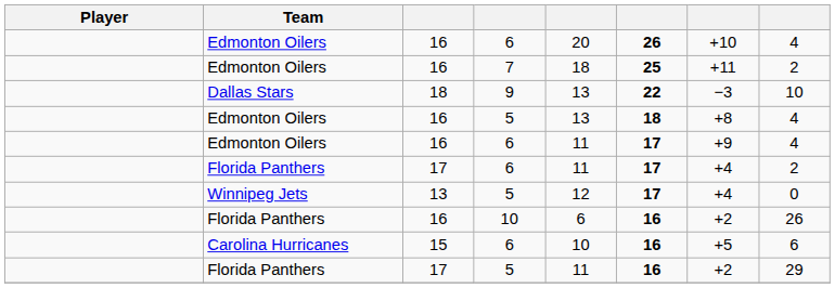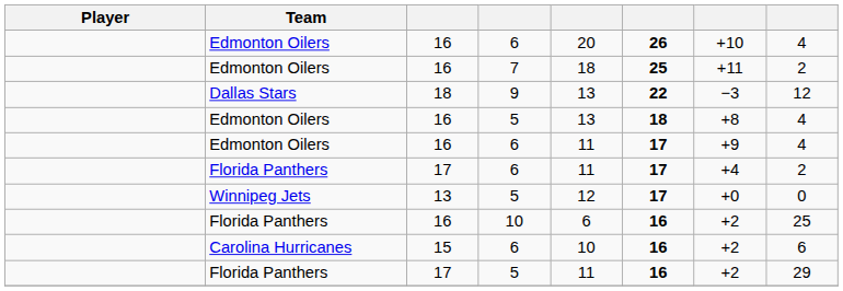Dallas Stars | column 8: 10 -> 12
Winnipeg Jets | column 7: +4 -> +0
Florida Panthers / 10 | column 8: 26 -> 25
Carolina Hurricanes | column 7: +5 -> +2
